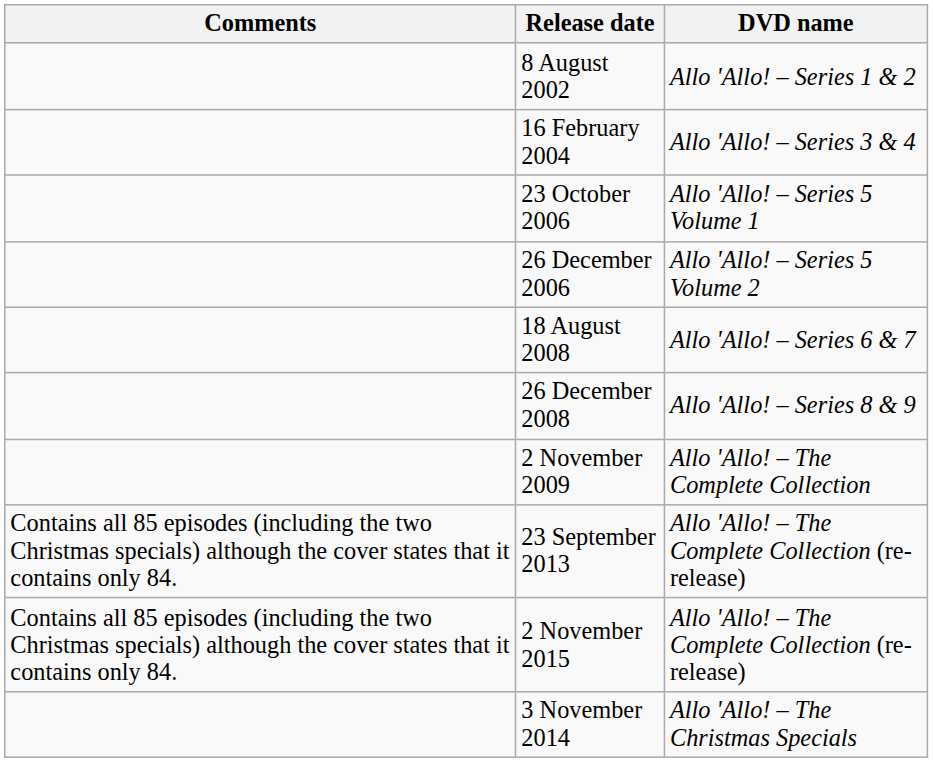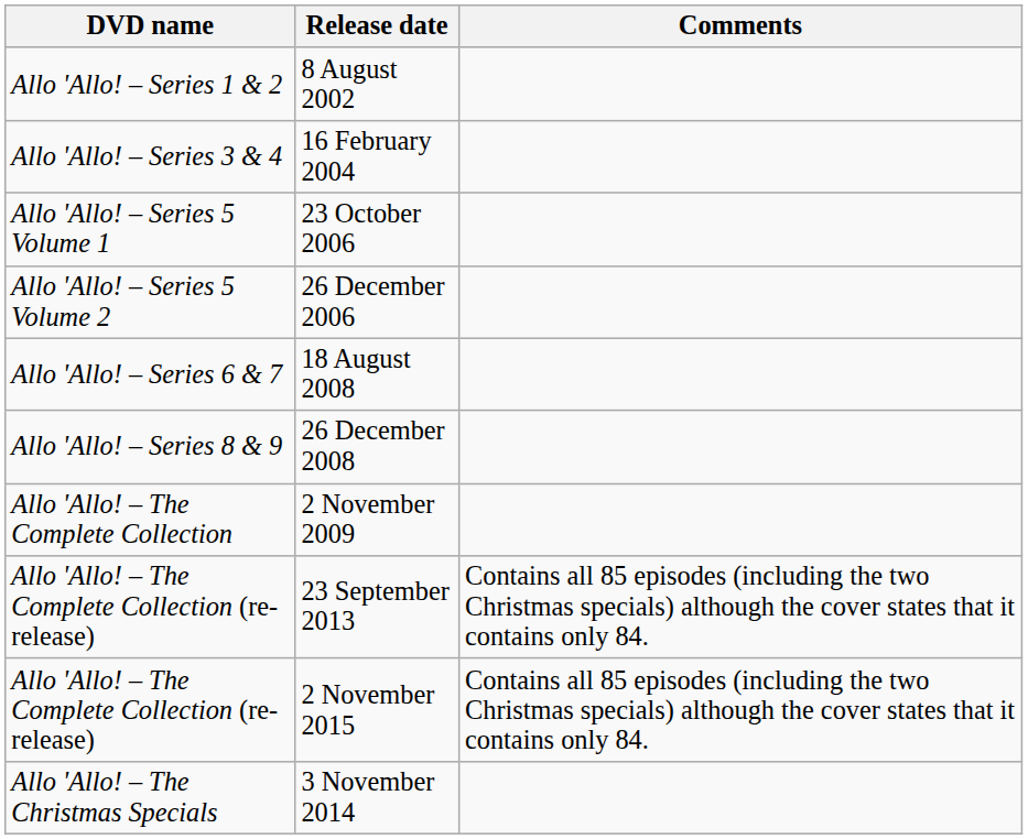columns swapped: DVD name <-> Comments
